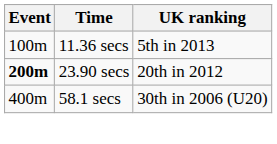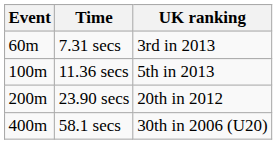+ row: 60m | 7.31 secs | 3rd in 2013
23.90 secs | Event: bold -> normal
